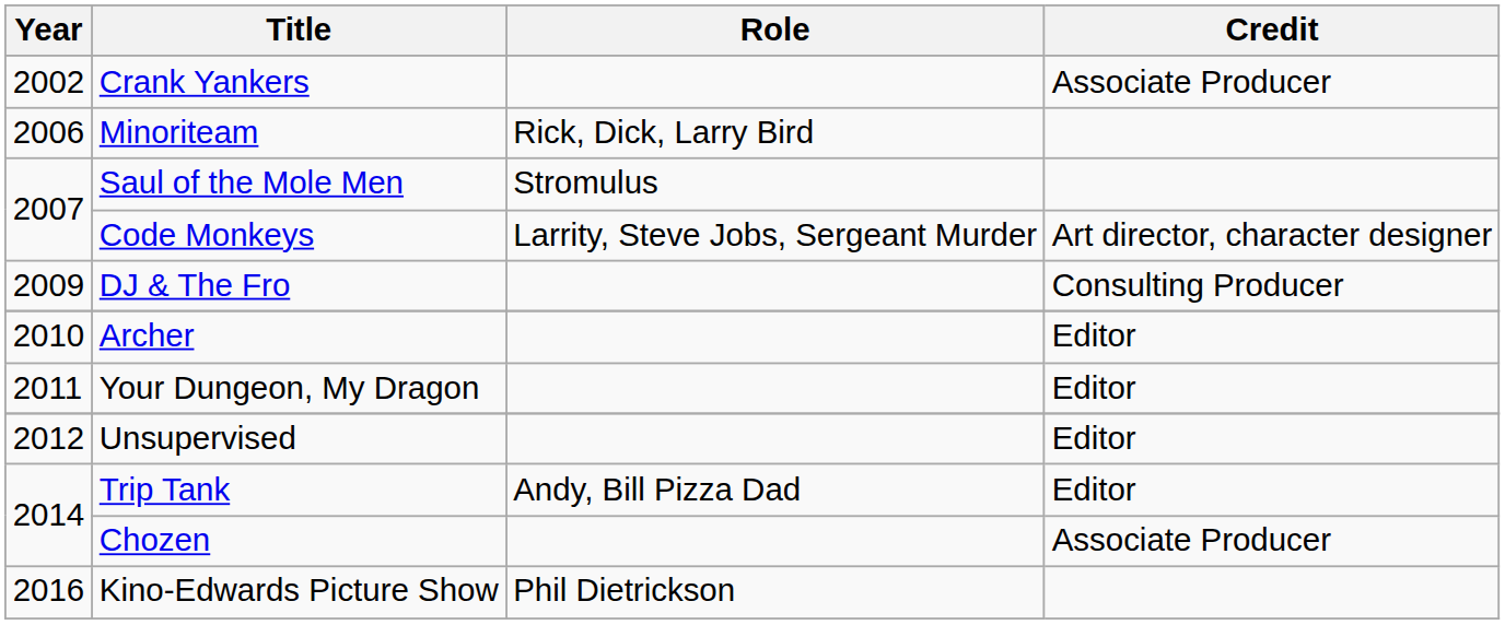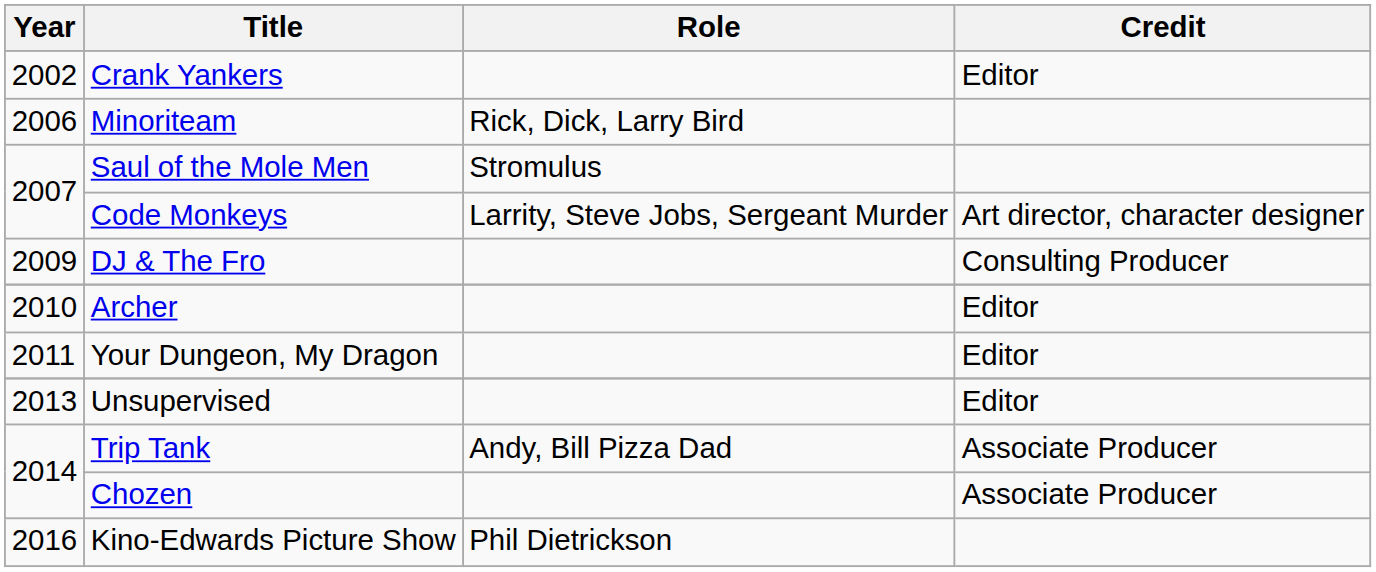Crank Yankers | Credit: Associate Producer -> Editor
Unsupervised | Year: 2012 -> 2013
Trip Tank | Credit: Editor -> Associate Producer
